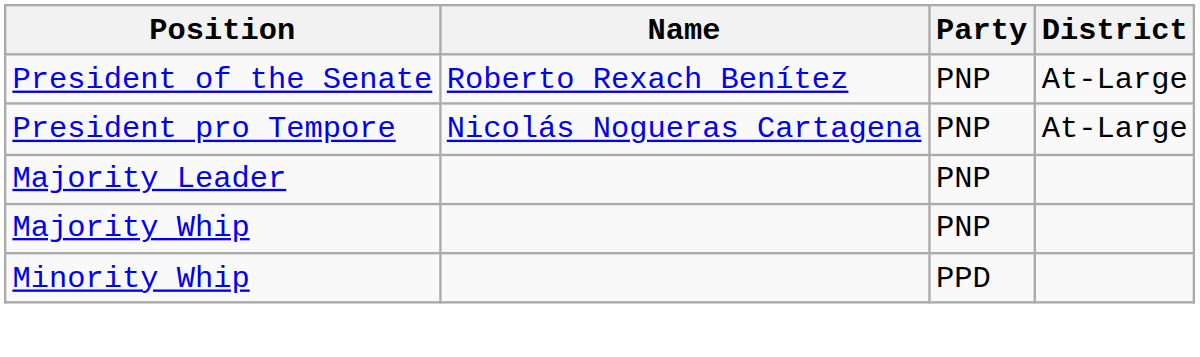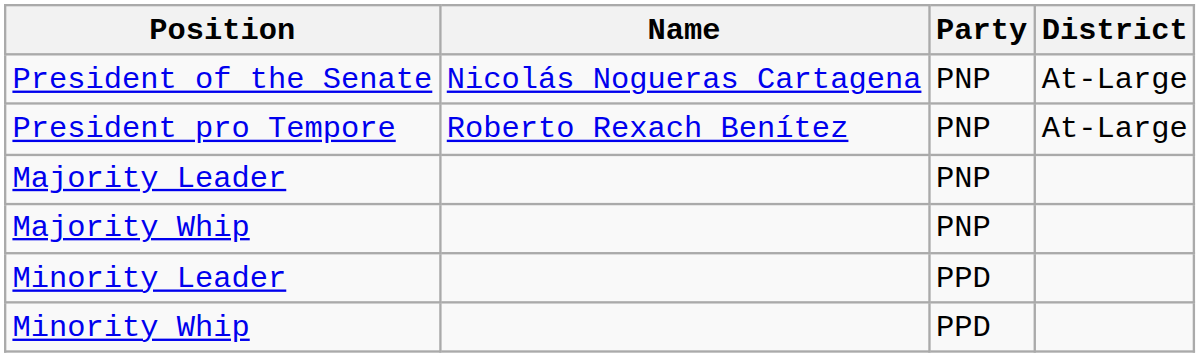President of the Senate | Name: Roberto Rexach Benítez -> Nicolás Nogueras Cartagena
President pro Tempore | Name: Nicolás Nogueras Cartagena -> Roberto Rexach Benítez
+ row: Minority Leader | PPD
